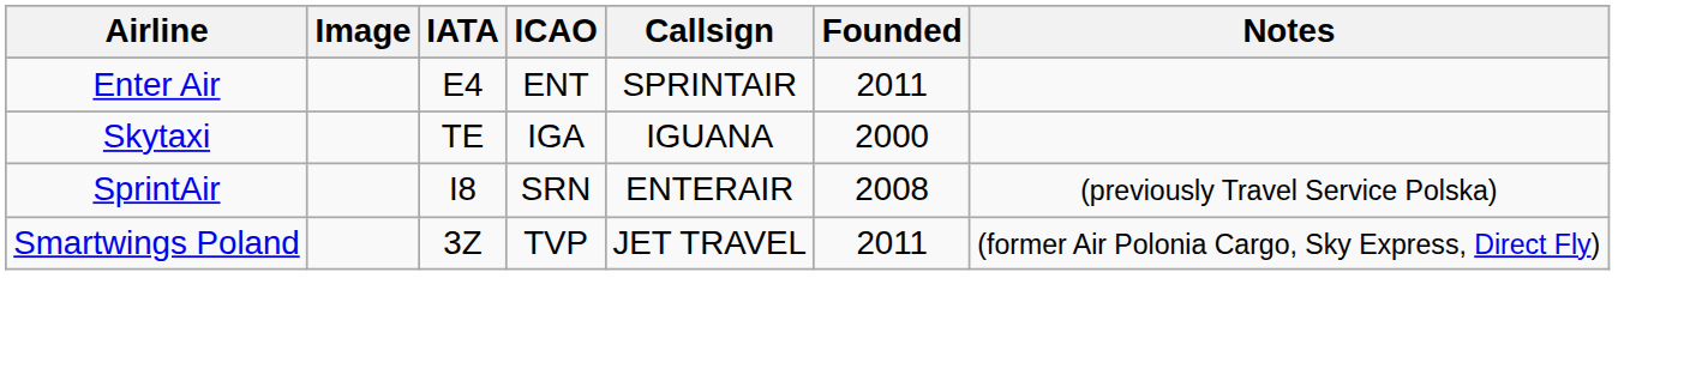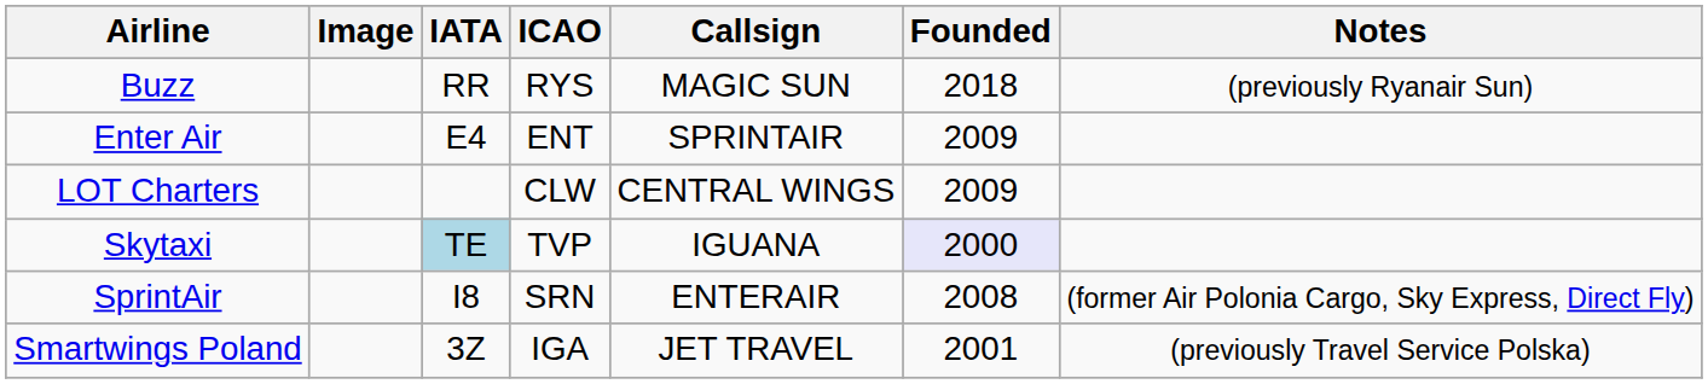+ row: Buzz | RR | RYS | MAGIC SUN | 2018 | (previously Ryanair Sun)
Enter Air | Founded: 2011 -> 2009
+ row: LOT Charters | CLW | CENTRAL WINGS | 2009
Skytaxi | IATA: no background -> lightblue background
Skytaxi | ICAO: IGA -> TVP
Skytaxi | Founded: no background -> lavender background
SprintAir | Notes: (previously Travel Service Polska) -> (former Air Polonia Cargo, Sky Express, Direct Fly)
Smartwings Poland | ICAO: TVP -> IGA
Smartwings Poland | Founded: 2011 -> 2001
Smartwings Poland | Notes: (former Air Polonia Cargo, Sky Express, Direct Fly) -> (previously Travel Service Polska)
